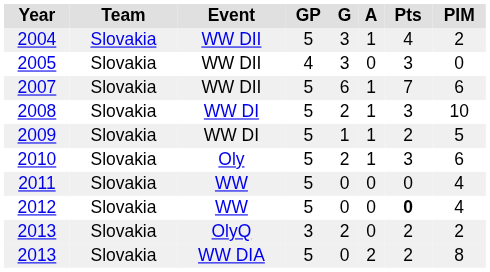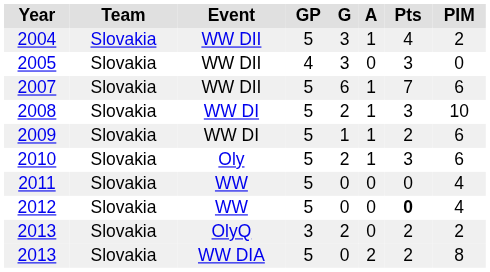2009 | PIM: 5 -> 6
